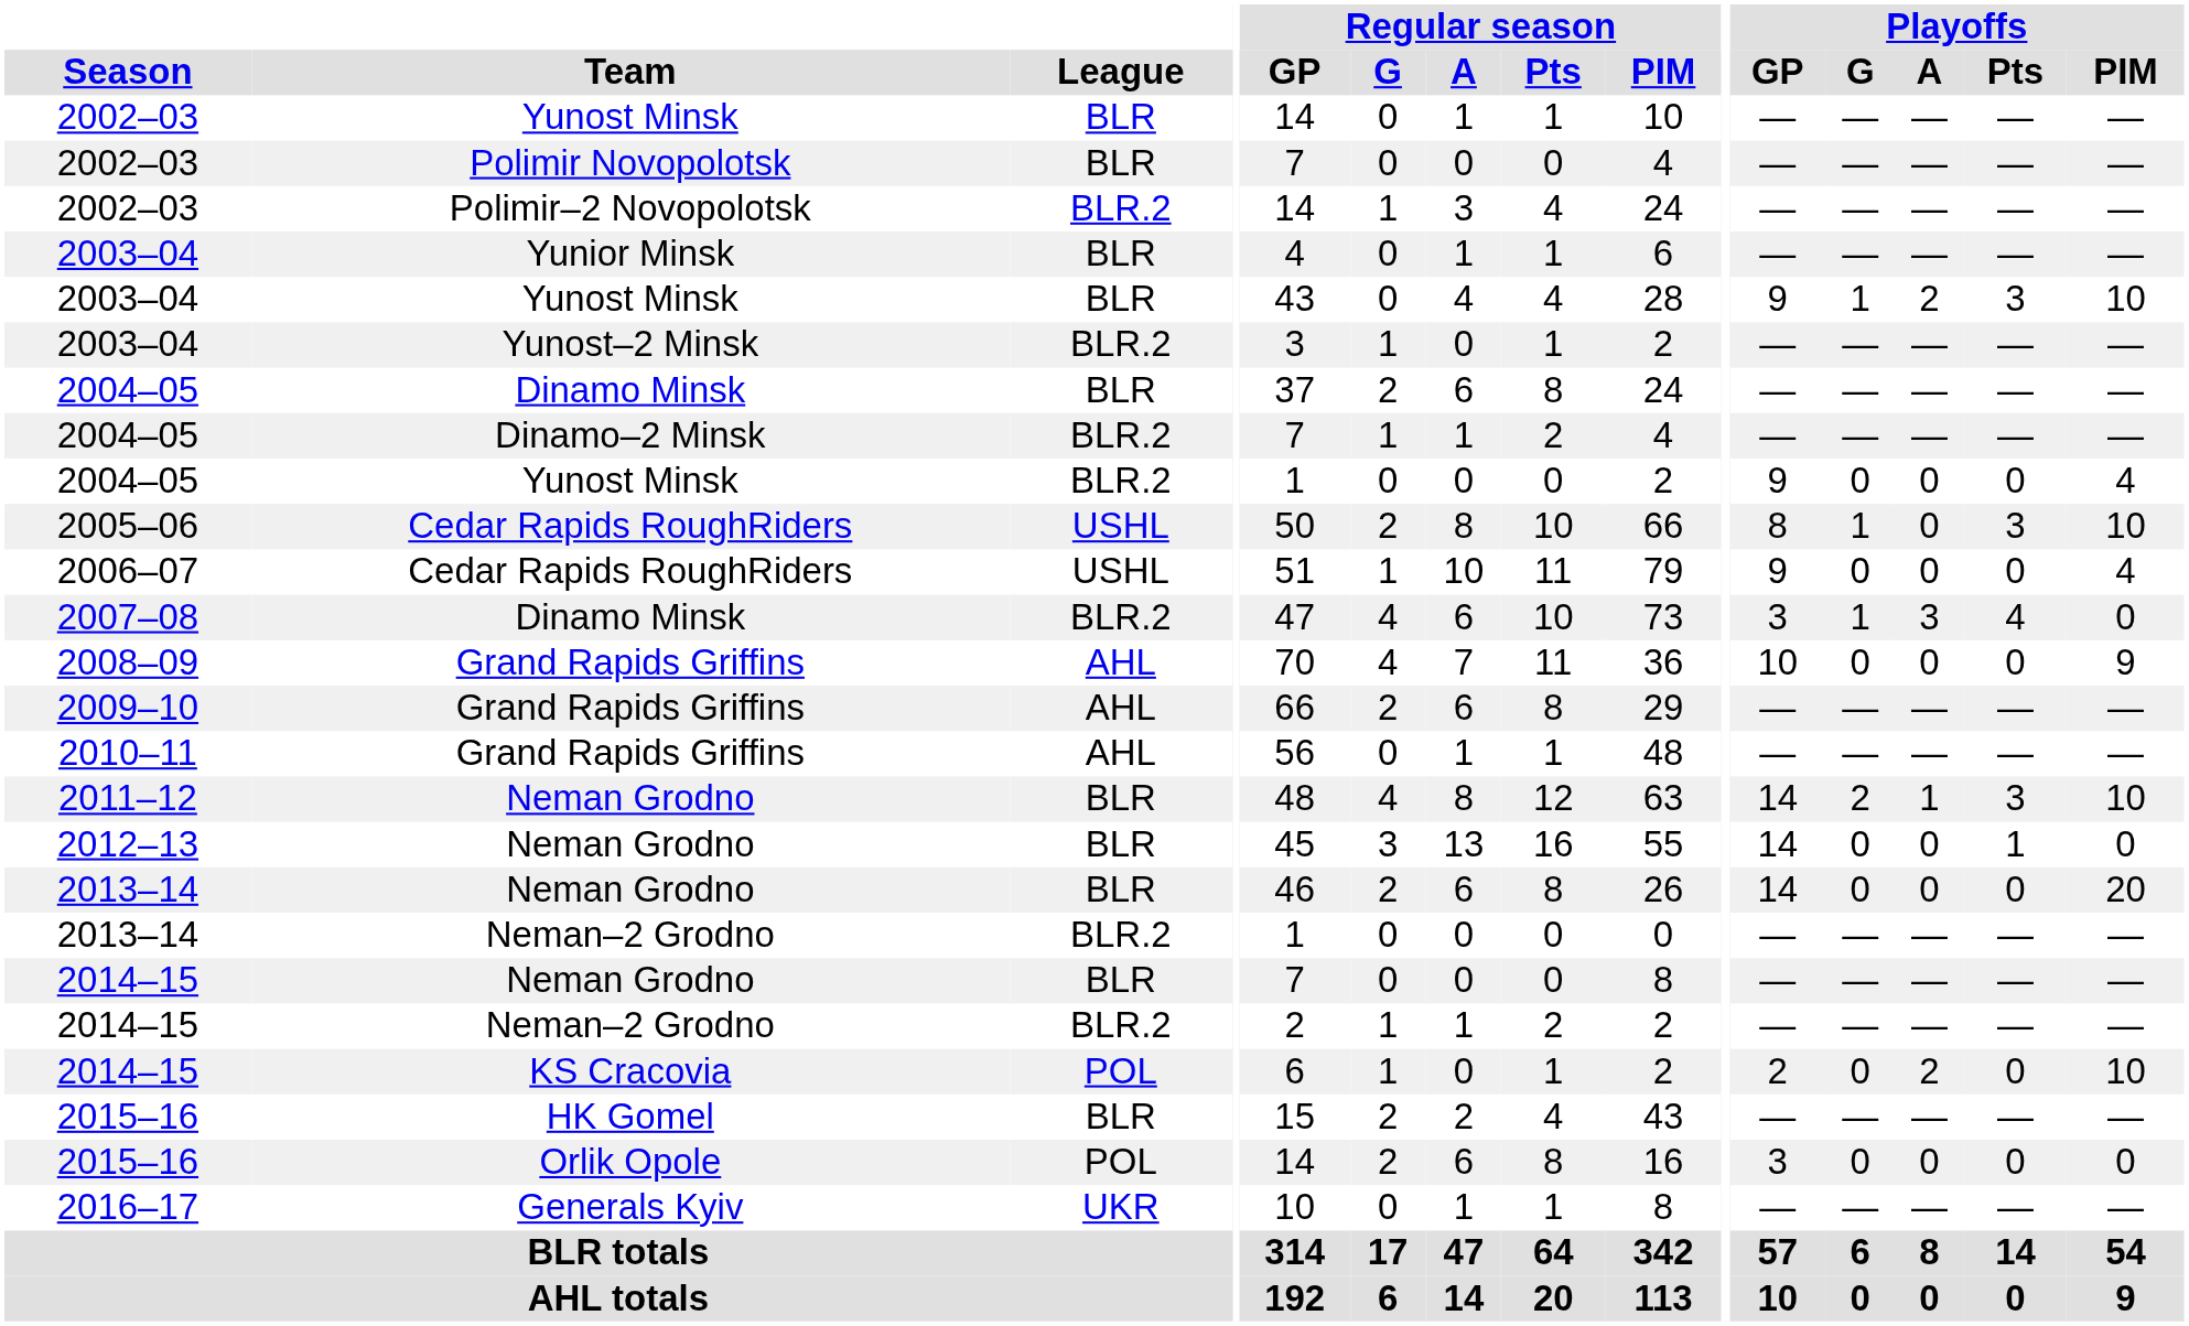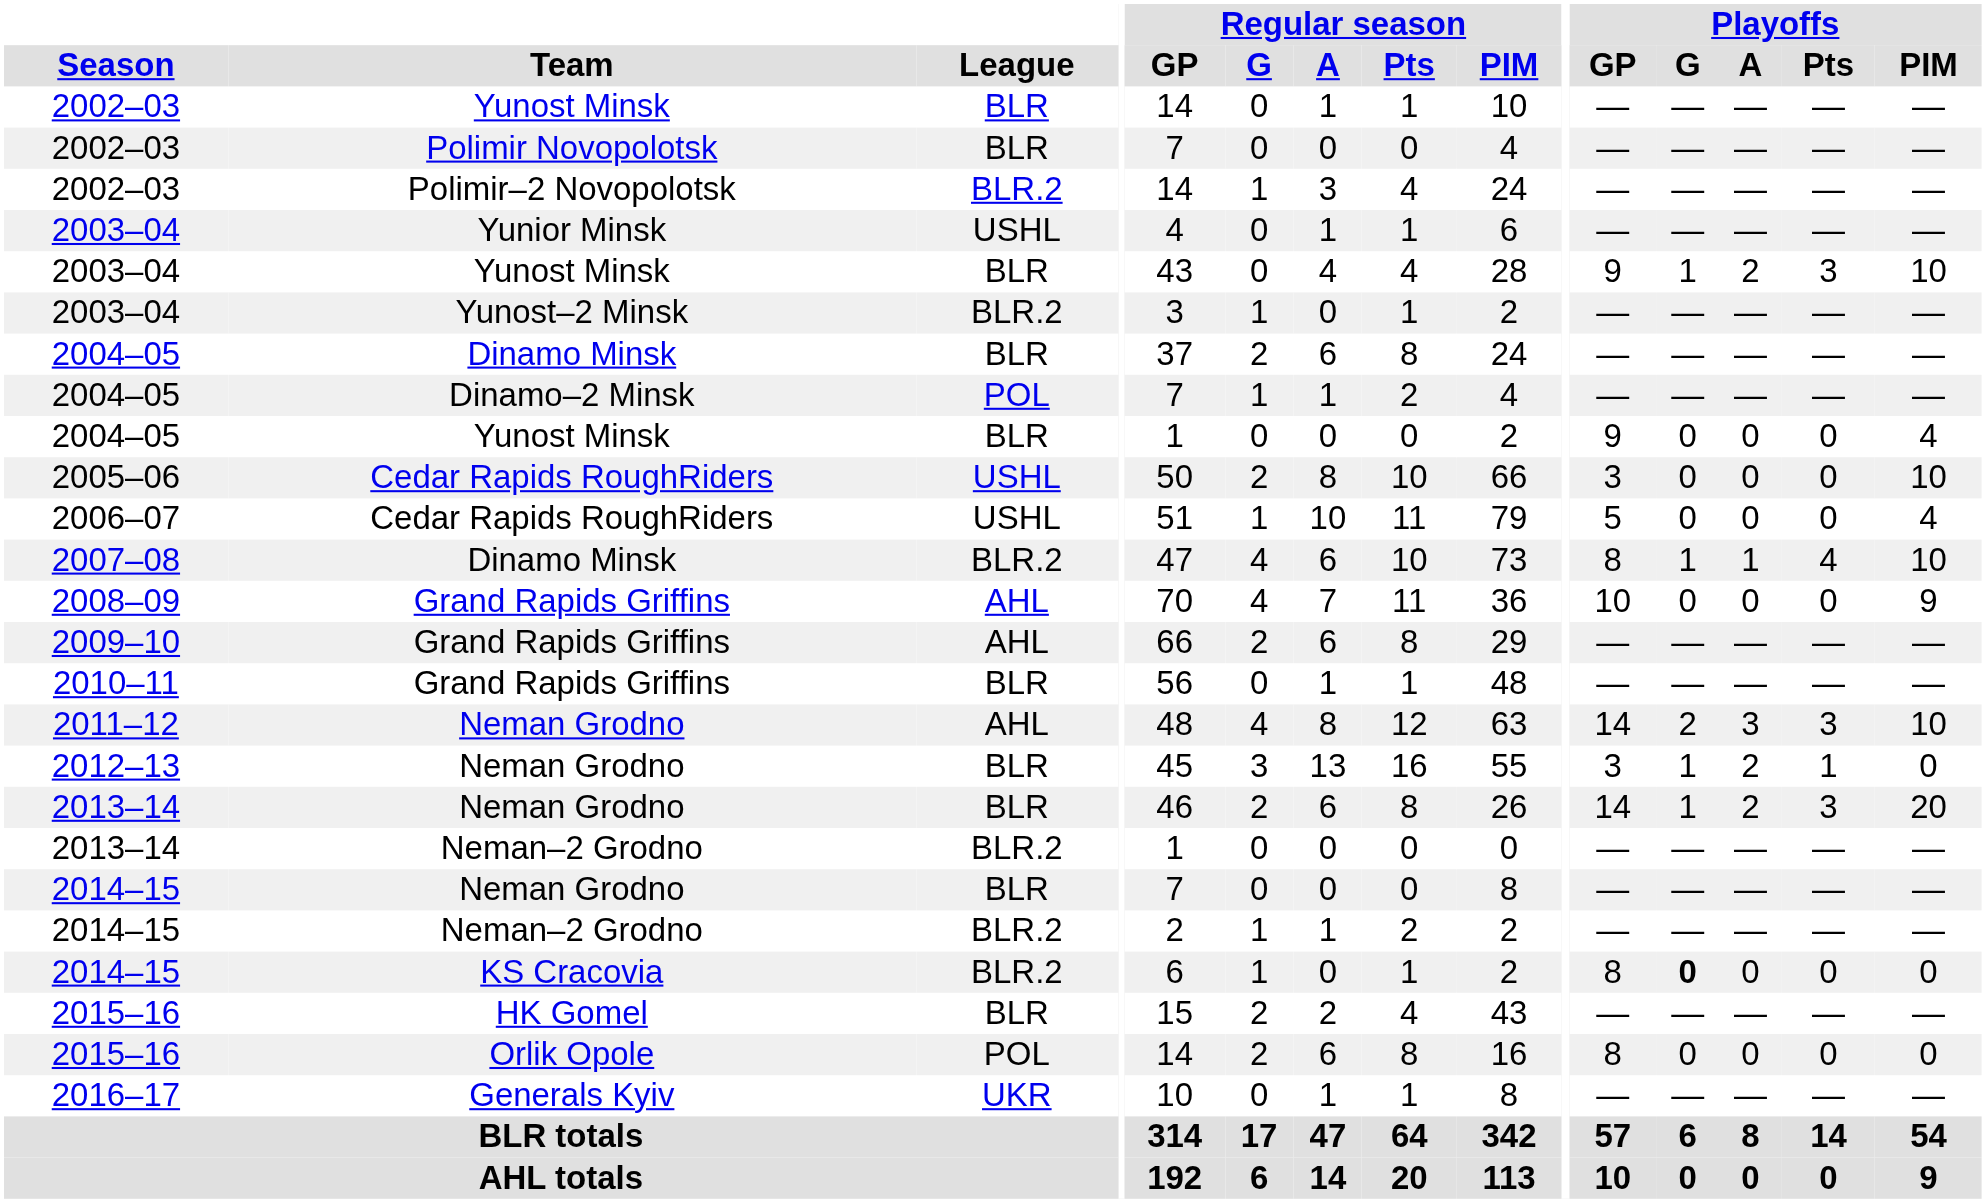2003–04 / Yunior Minsk | League: BLR -> USHL
2004–05 / Dinamo–2 Minsk | League: BLR.2 -> POL
2004–05 / Yunost Minsk | League: BLR.2 -> BLR
2005–06 | Playoffs / GP: 8 -> 3
2005–06 | Playoffs / G: 1 -> 0
2005–06 | Playoffs / Pts: 3 -> 0
2006–07 | Playoffs / GP: 9 -> 5
2007–08 | Playoffs / GP: 3 -> 8
2007–08 | Playoffs / A: 3 -> 1
2007–08 | Playoffs / PIM: 0 -> 10
2010–11 | League: AHL -> BLR
2011–12 | League: BLR -> AHL
2011–12 | Playoffs / A: 1 -> 3
2012–13 | Playoffs / GP: 14 -> 3
2012–13 | Playoffs / G: 0 -> 1
2012–13 | Playoffs / A: 0 -> 2
2013–14 / Neman Grodno | Playoffs / G: 0 -> 1
2013–14 / Neman Grodno | Playoffs / A: 0 -> 2
2013–14 / Neman Grodno | Playoffs / Pts: 0 -> 3
2014–15 / KS Cracovia | League: POL -> BLR.2
2014–15 / KS Cracovia | Playoffs / GP: 2 -> 8
2014–15 / KS Cracovia | Playoffs / G: normal -> bold
2014–15 / KS Cracovia | Playoffs / A: 2 -> 0
2014–15 / KS Cracovia | Playoffs / PIM: 10 -> 0
2015–16 / Orlik Opole | Playoffs / GP: 3 -> 8
